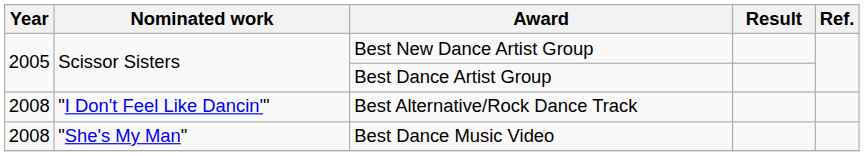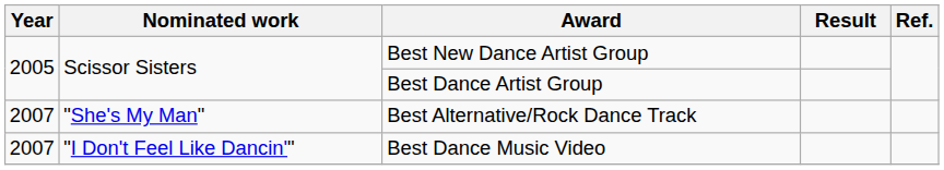Best Alternative/Rock Dance Track | Year: 2008 -> 2007
Best Alternative/Rock Dance Track | Nominated work: "I Don't Feel Like Dancin'" -> "She's My Man"
Best Dance Music Video | Year: 2008 -> 2007
Best Dance Music Video | Nominated work: "She's My Man" -> "I Don't Feel Like Dancin'"
